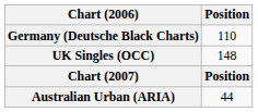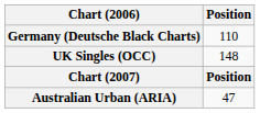Australian Urban (ARIA) | Position: 44 -> 47
